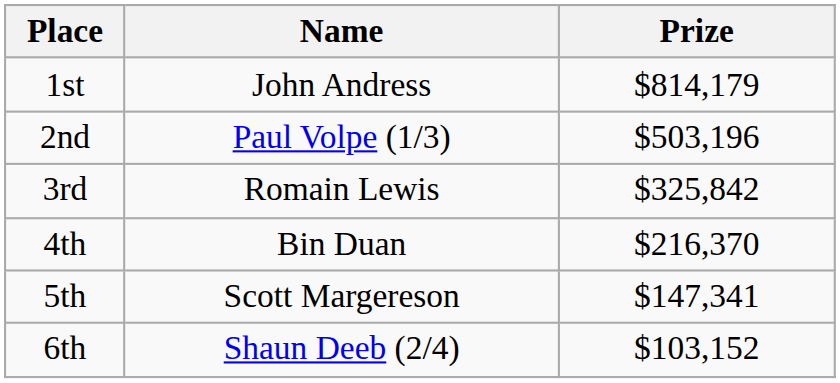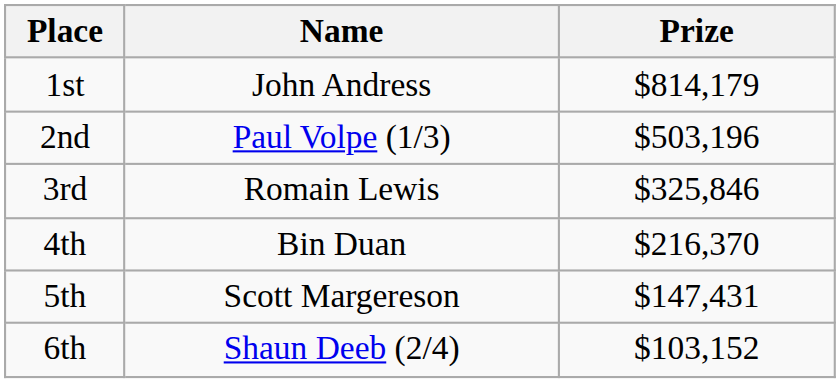3rd | Prize: $325,842 -> $325,846
5th | Prize: $147,341 -> $147,431
